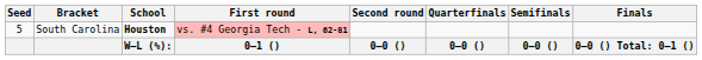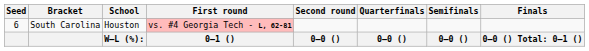South Carolina | Seed: 5 -> 6
South Carolina | School: bold -> normal
